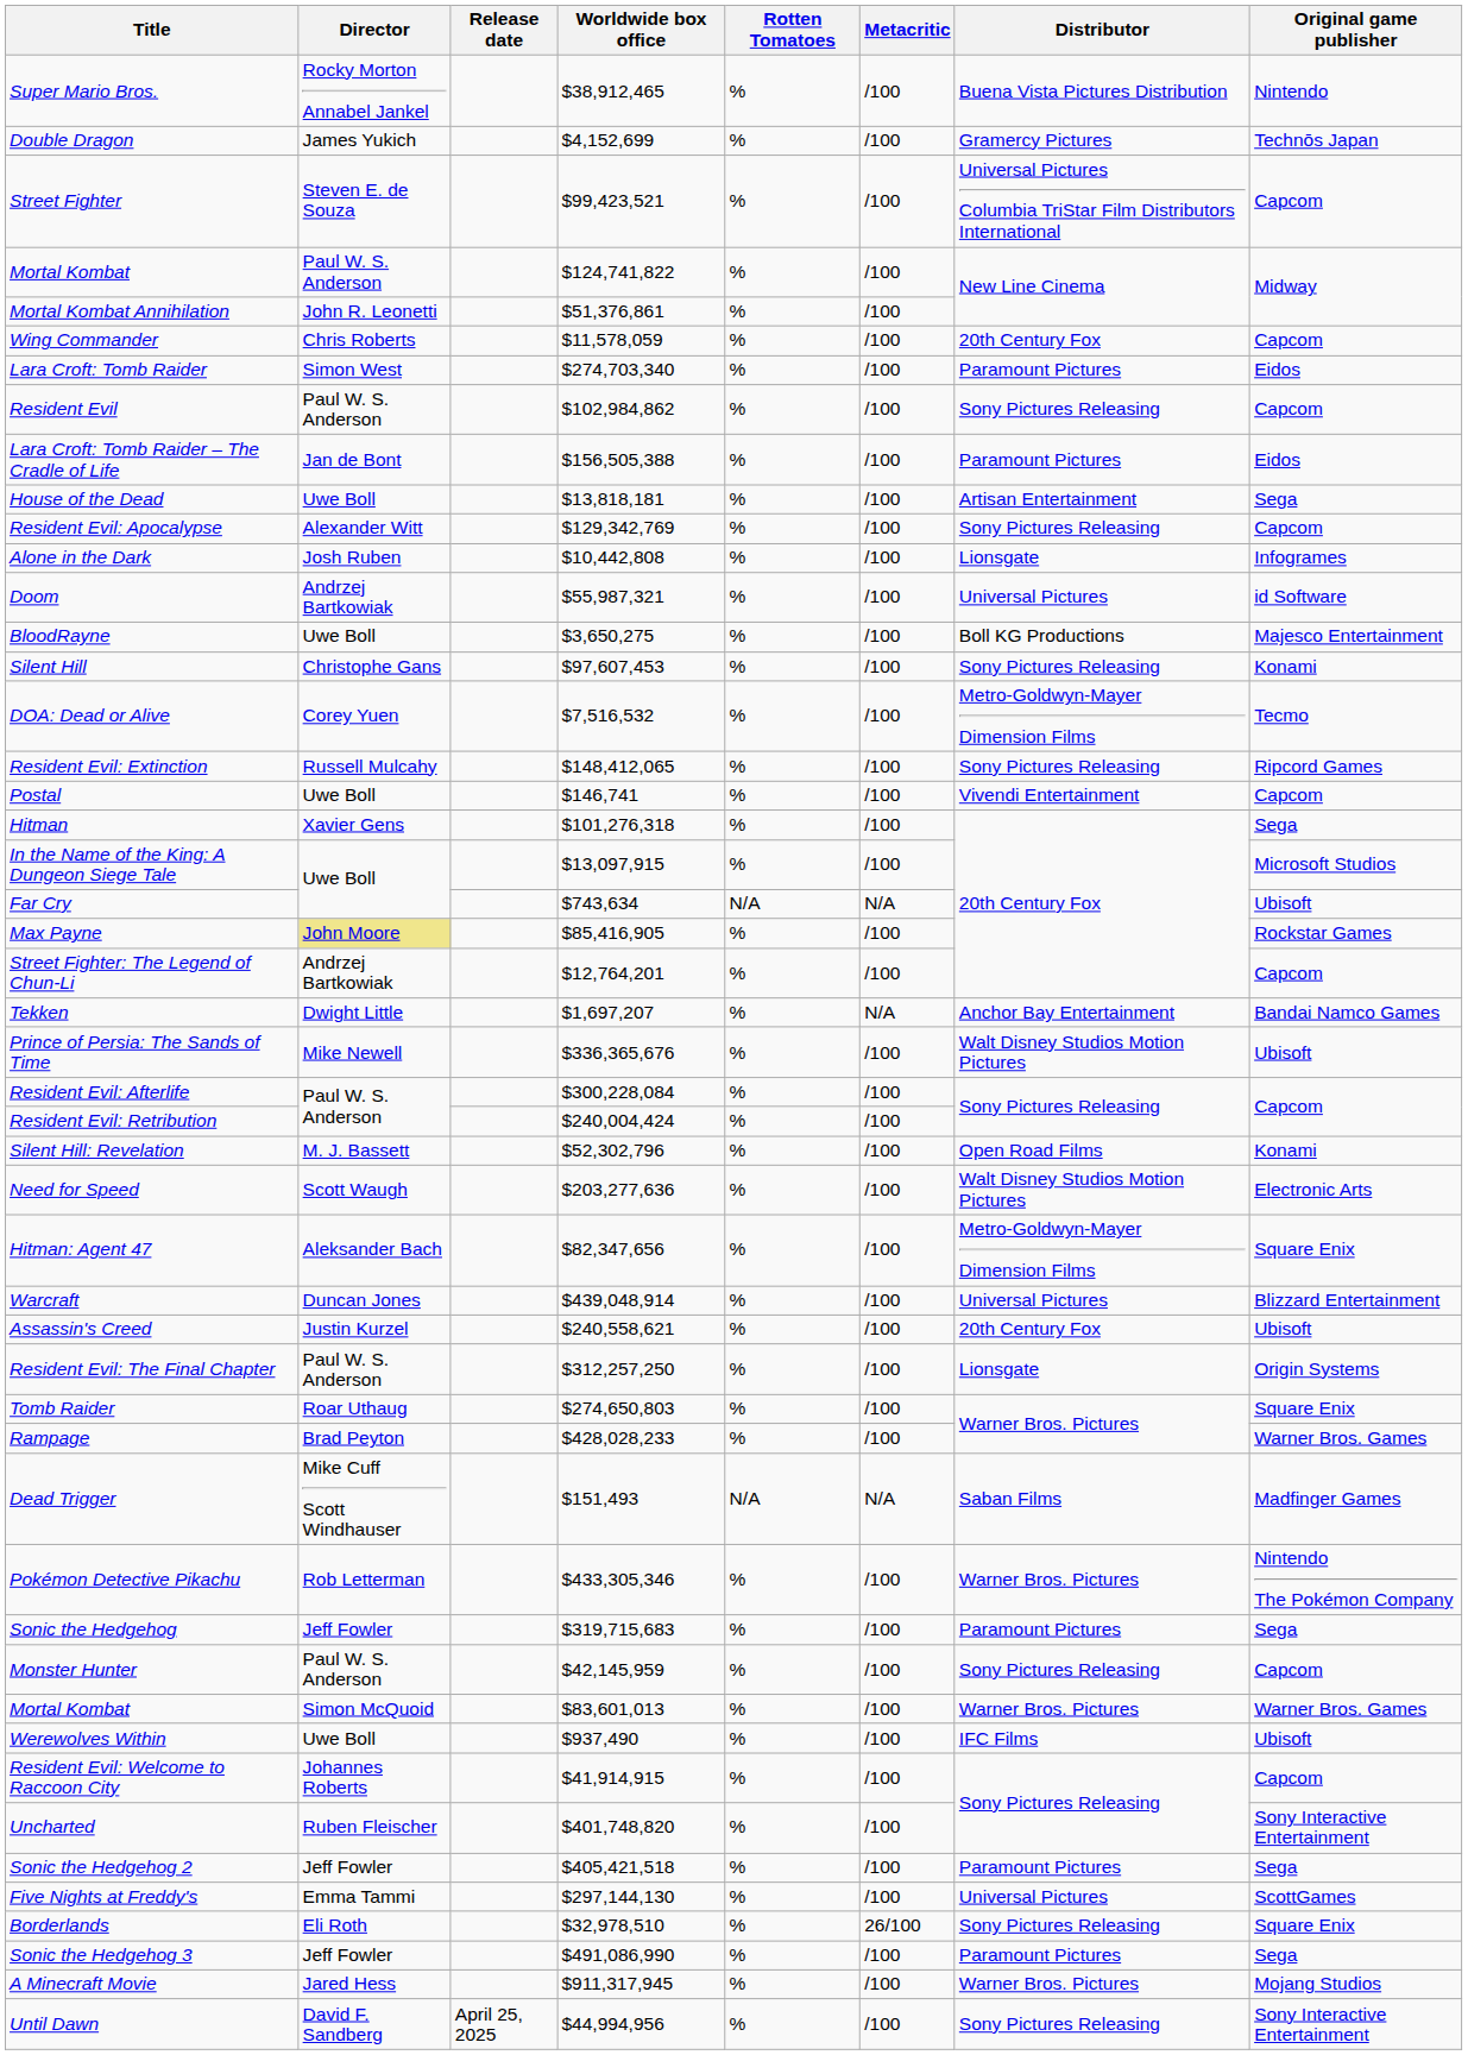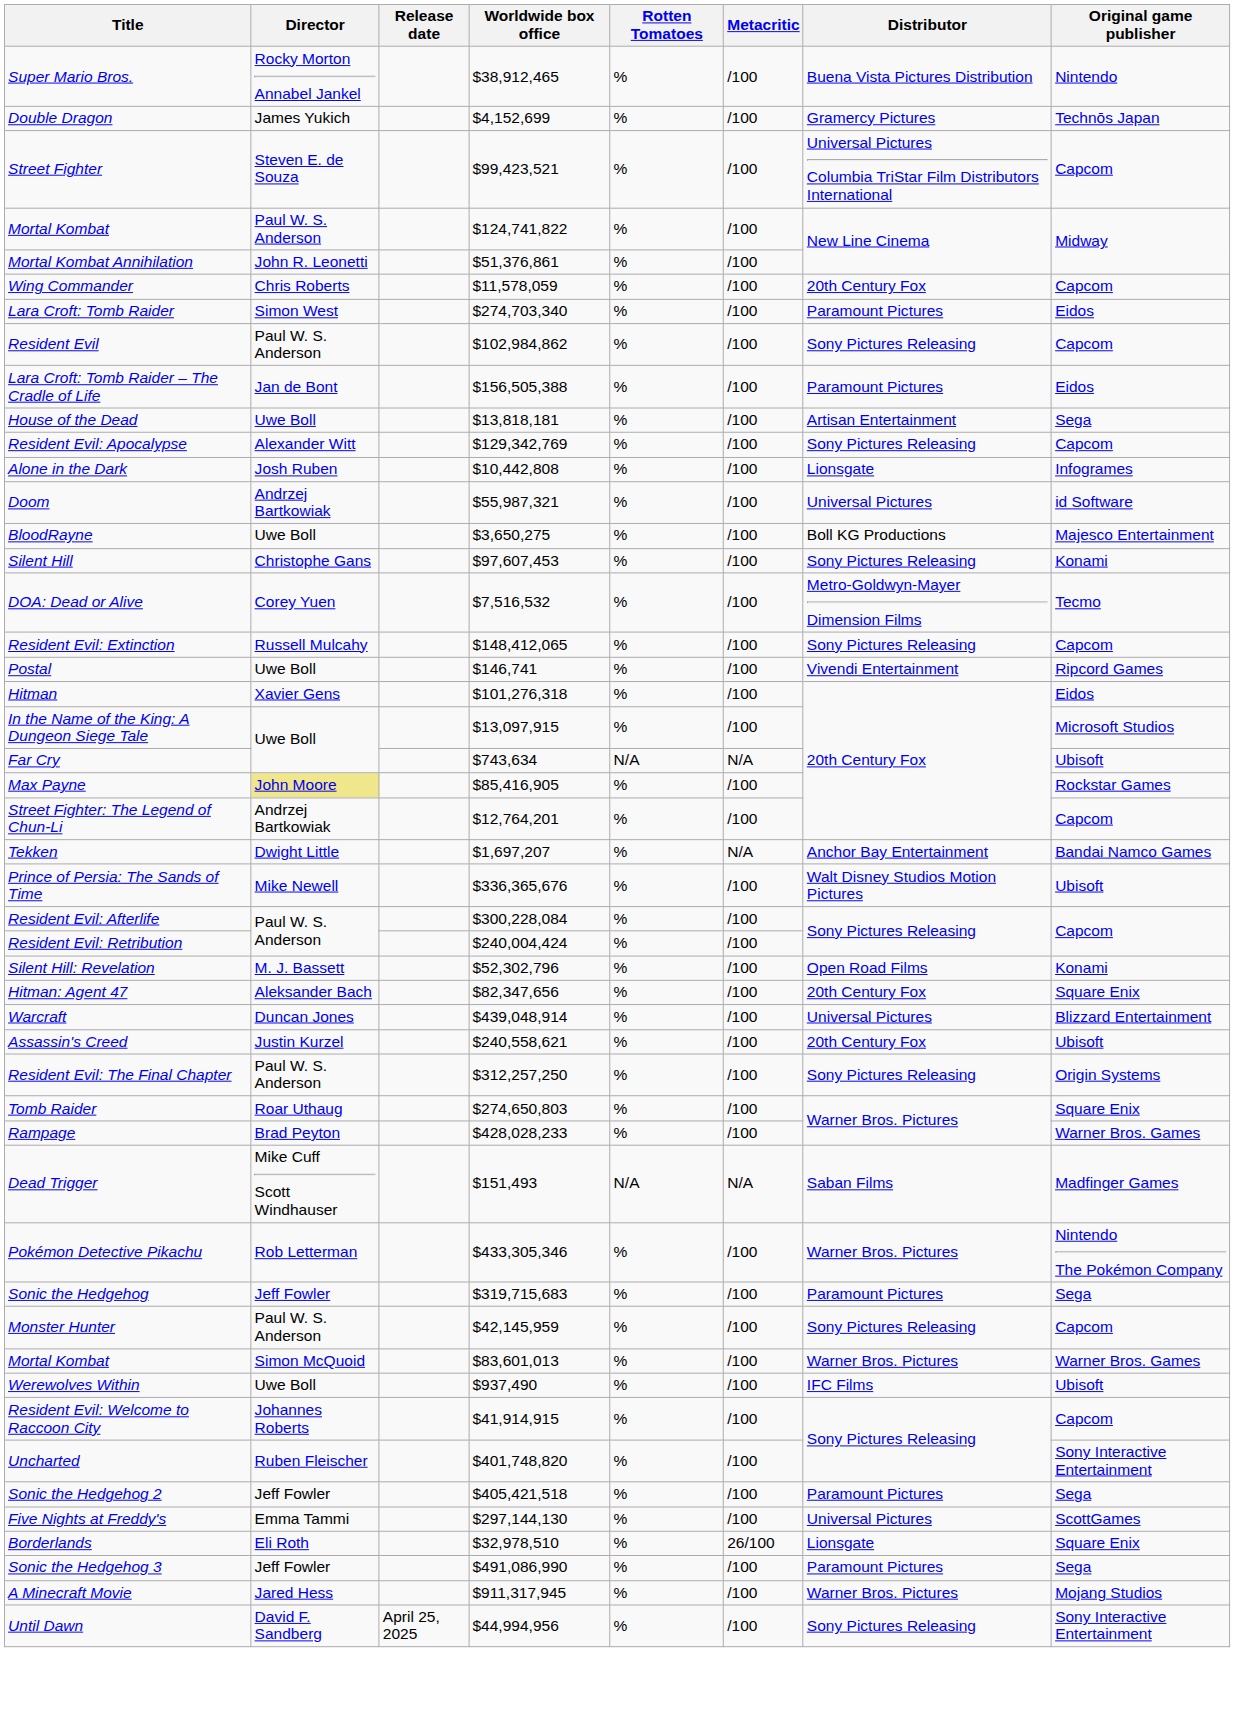Resident Evil: Extinction | Original game publisher: Ripcord Games -> Capcom
Postal | Original game publisher: Capcom -> Ripcord Games
Hitman | Original game publisher: Sega -> Eidos
- row: Need for Speed | Scott Waugh | $203,277,636 | % | /100 | Walt Disney Studios Motion Pictures | Electronic Arts
Hitman: Agent 47 | Distributor: Metro-Goldwyn-Mayer Dimension Films -> 20th Century Fox
Resident Evil: The Final Chapter | Distributor: Lionsgate -> Sony Pictures Releasing
Borderlands | Distributor: Sony Pictures Releasing -> Lionsgate
